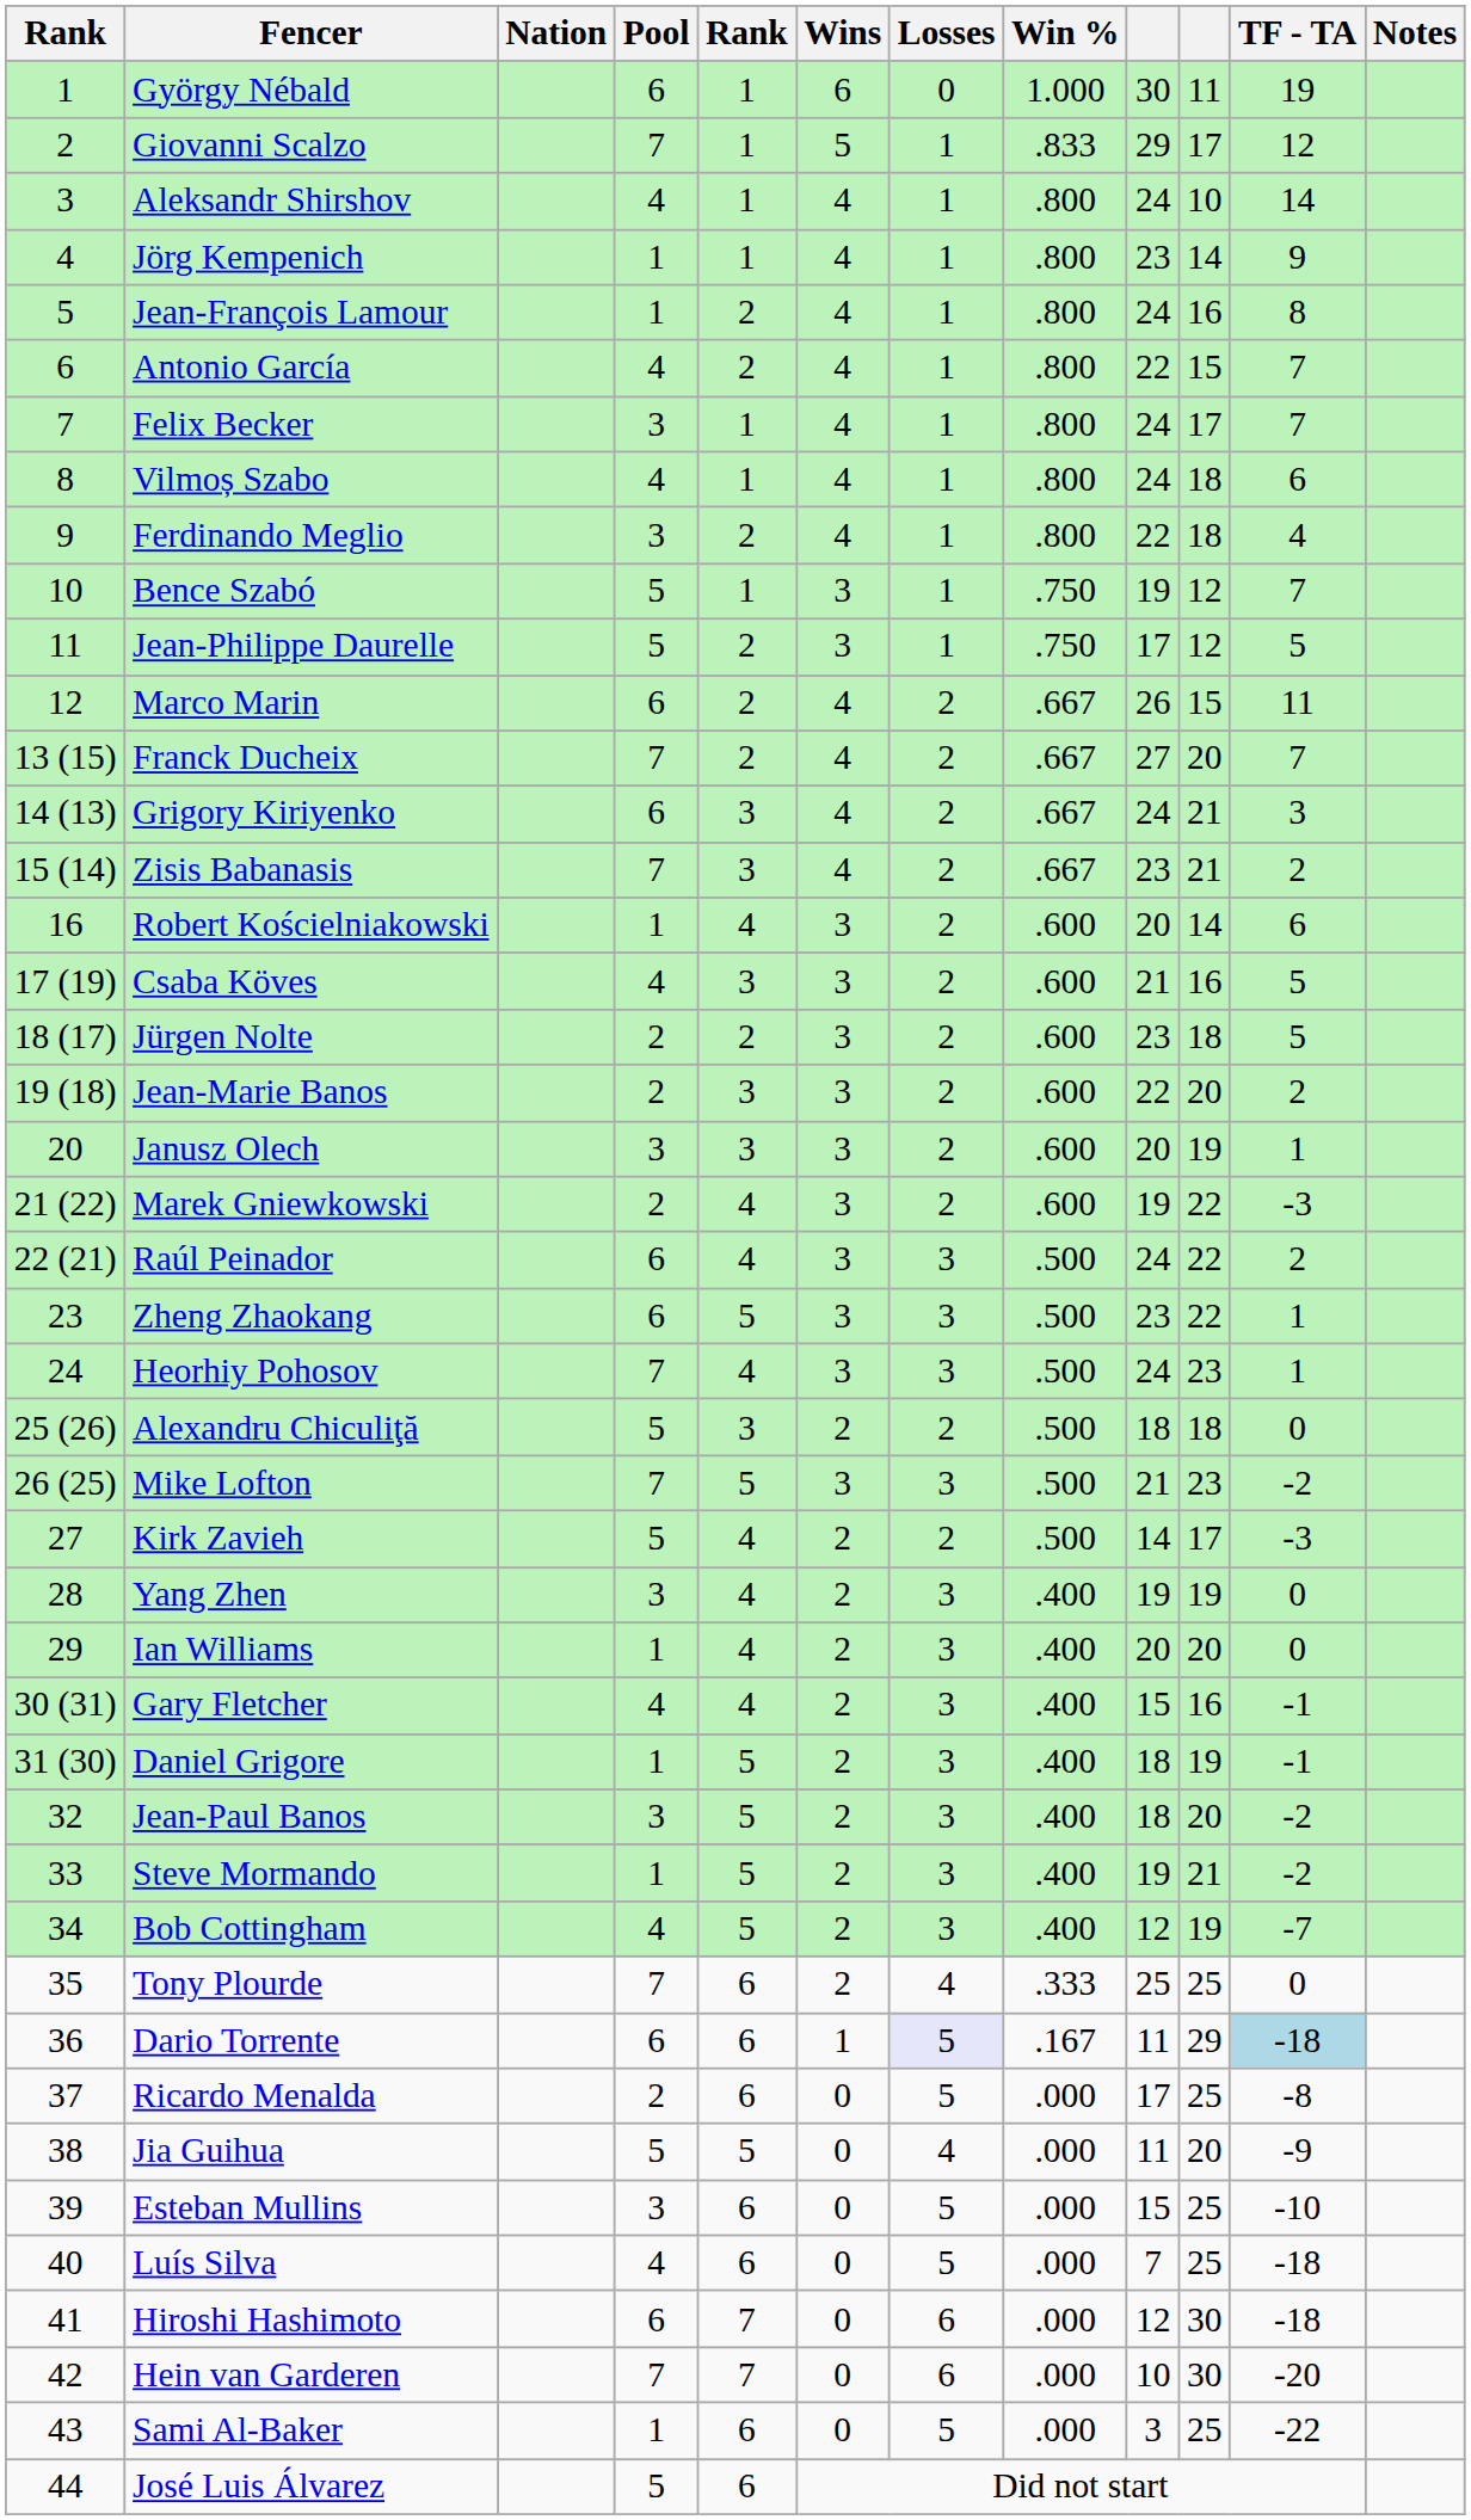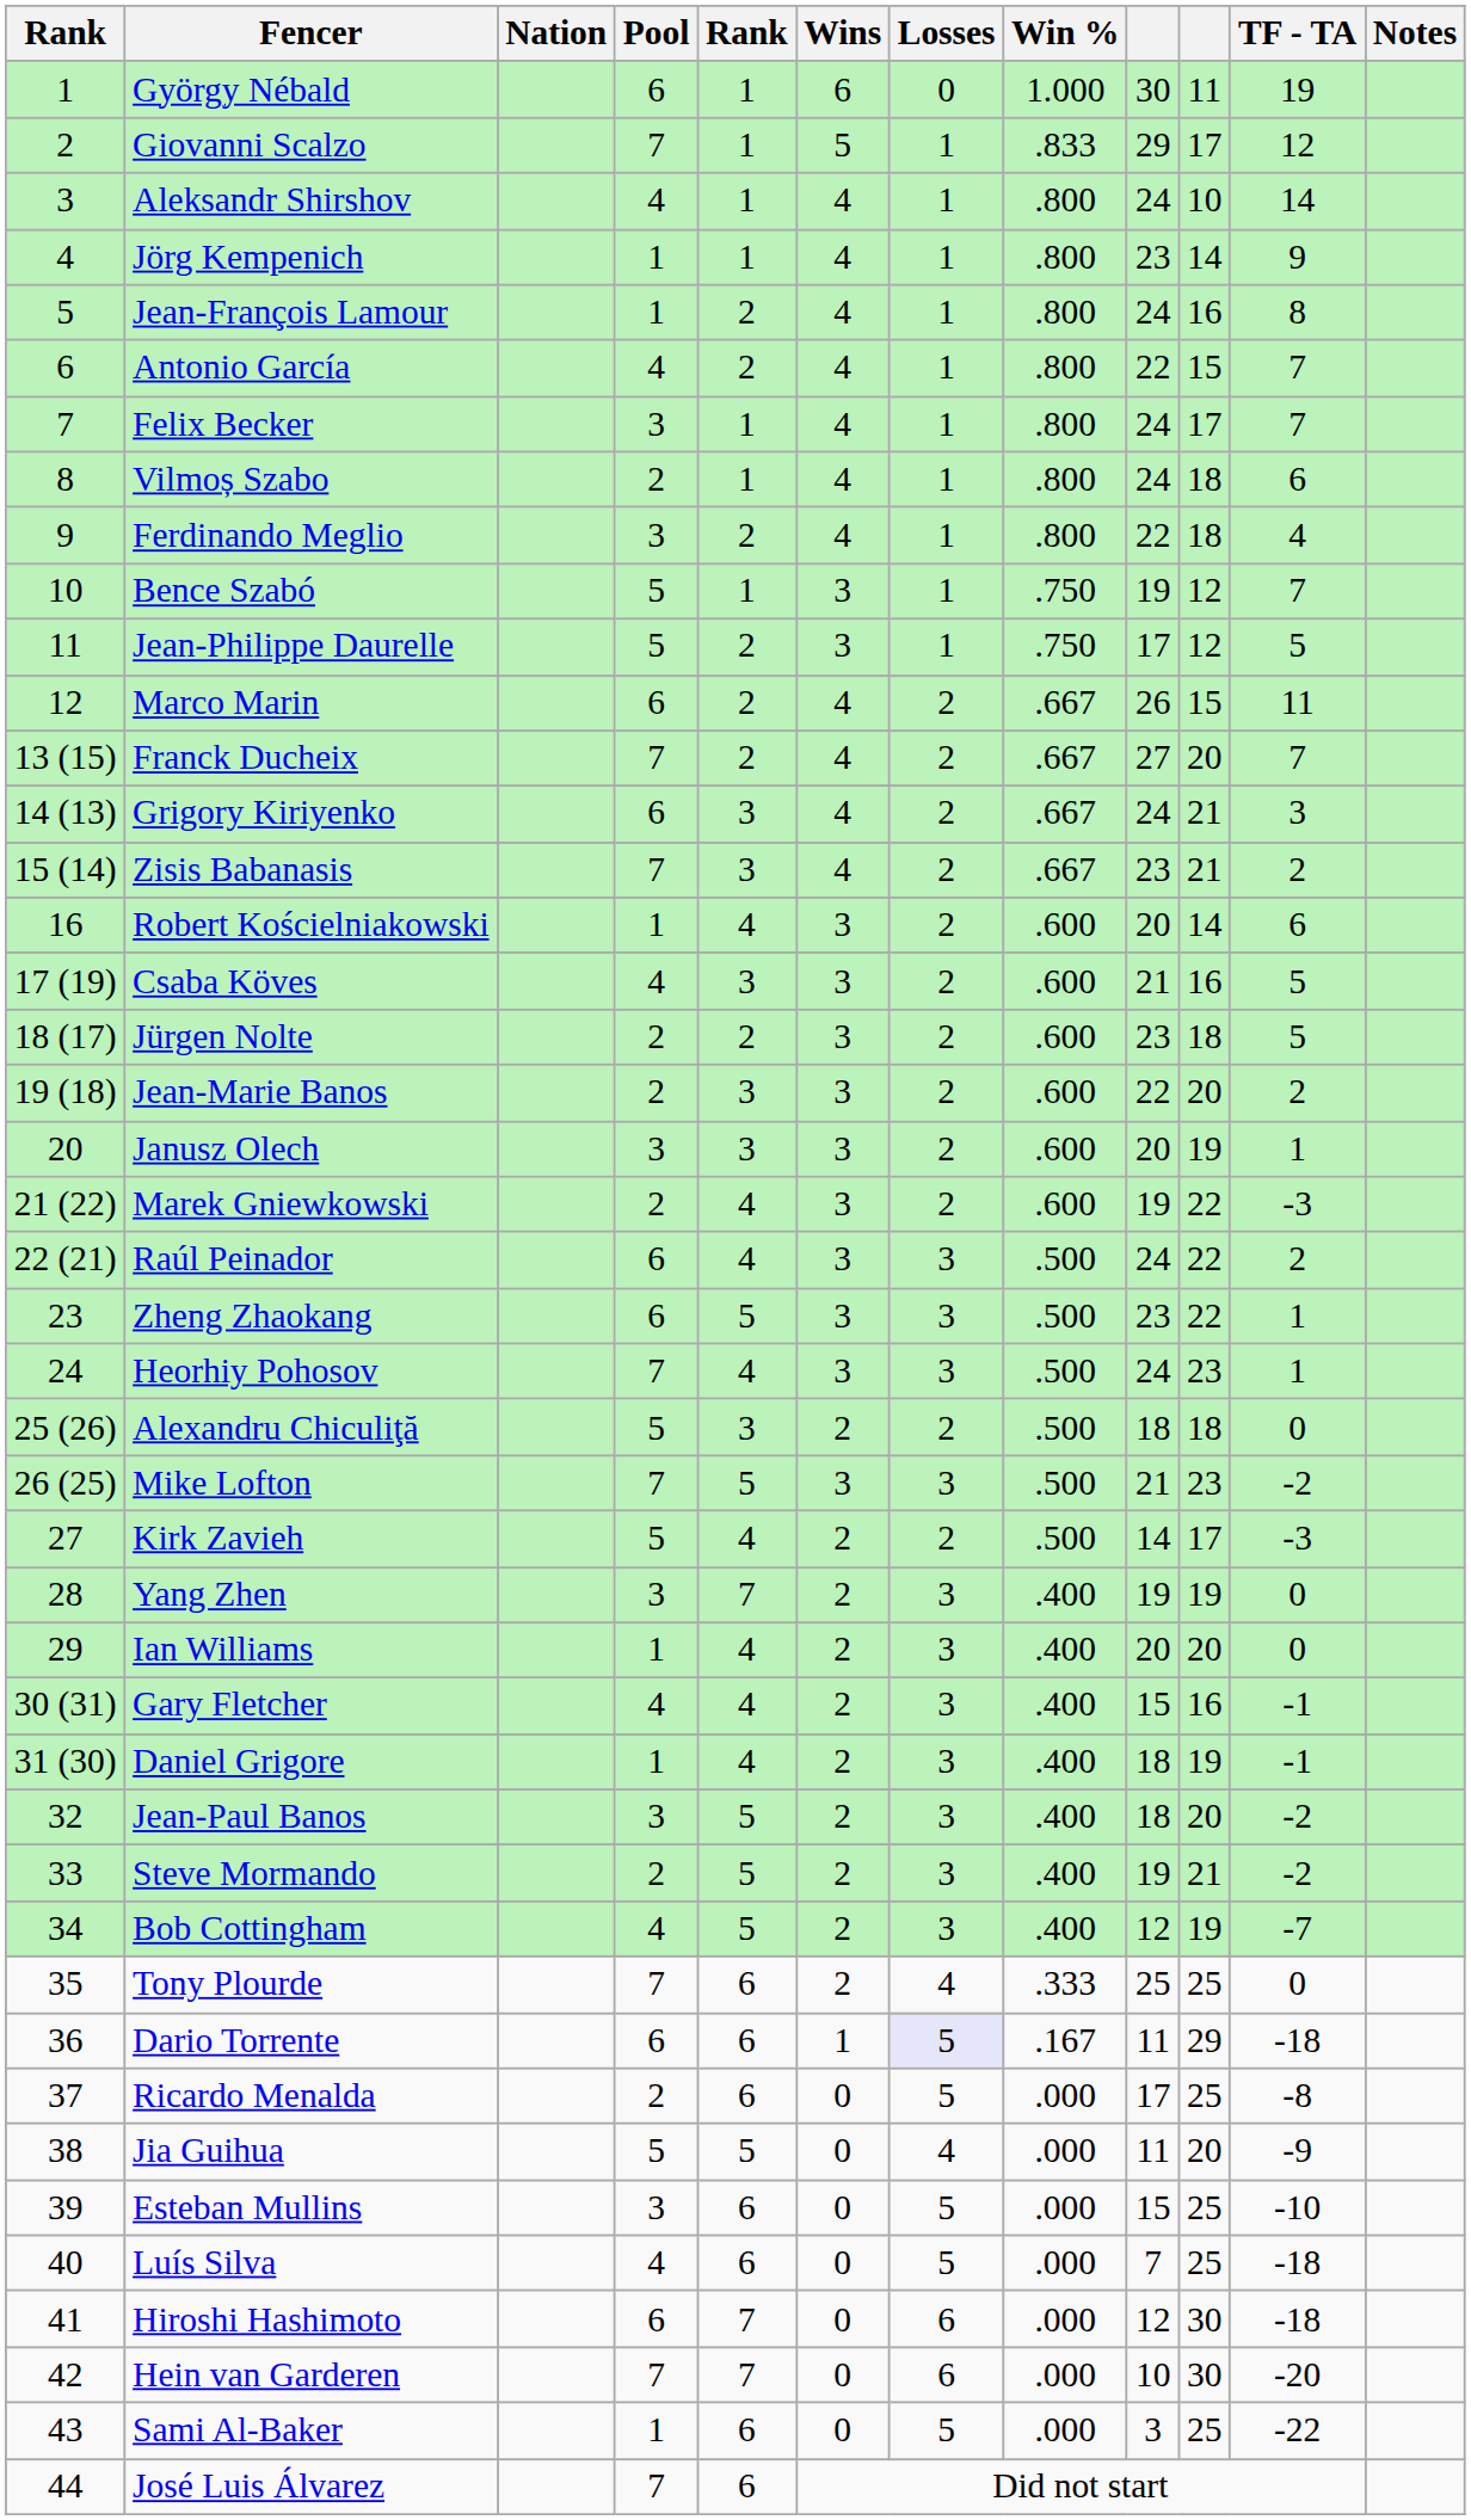Vilmoș Szabo | Pool: 4 -> 2
Yang Zhen | column 5: 4 -> 7
Daniel Grigore | column 5: 5 -> 4
Steve Mormando | Pool: 1 -> 2
Dario Torrente | TF - TA: lightblue background -> no background
José Luis Álvarez | Pool: 5 -> 7
